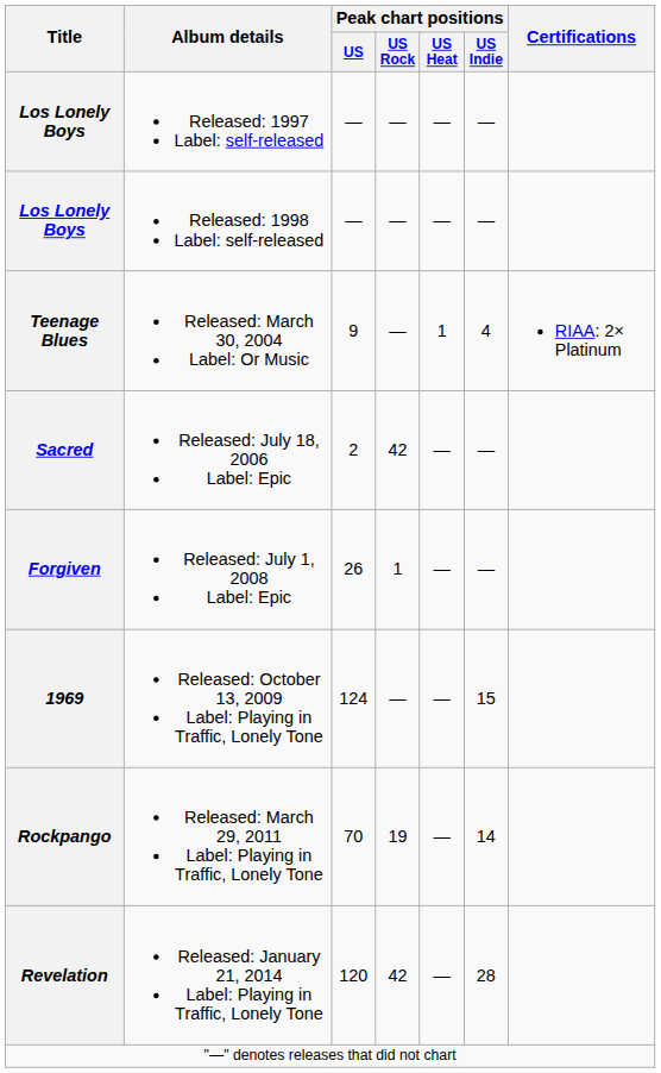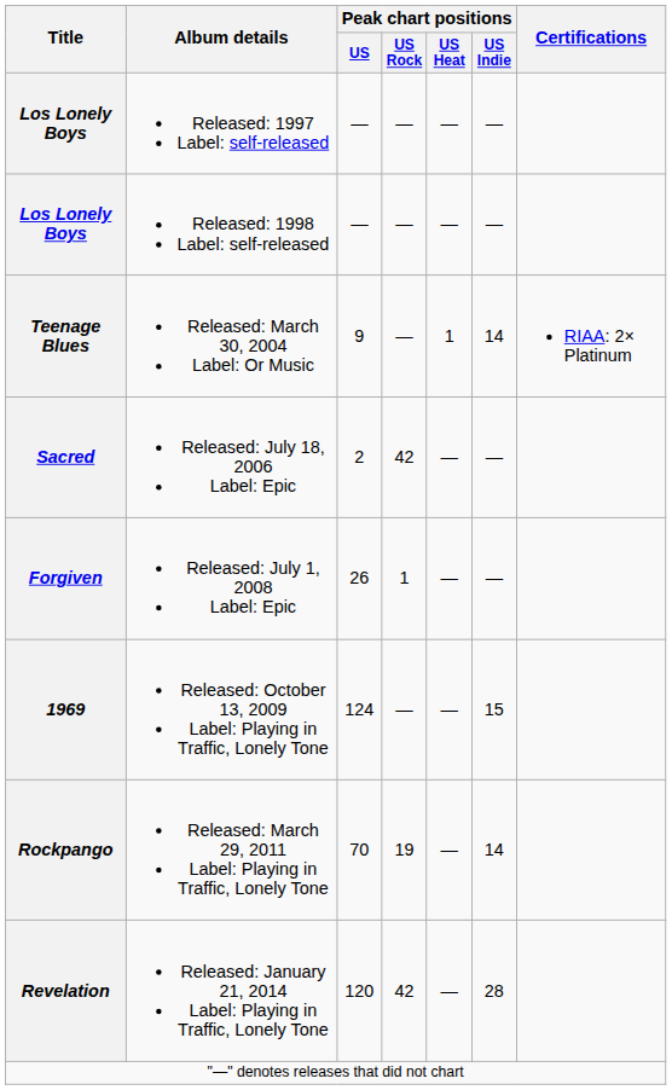Released: March 30, 2004 Label: Or Music | Peak chart positions / US Indie: 4 -> 14
